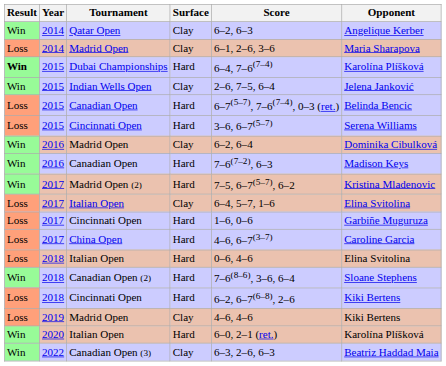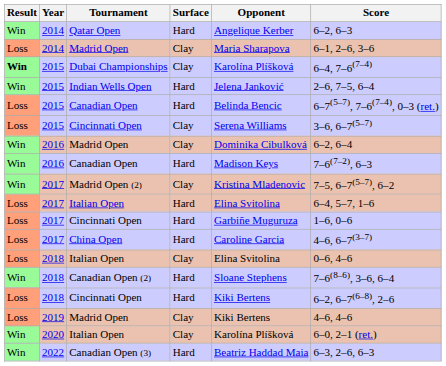columns swapped: Opponent <-> Score
Qatar Open | Surface: Clay -> Hard
Dubai Championships | Surface: Hard -> Clay
Indian Wells Open | Surface: Clay -> Hard
2015 / Cincinnati Open | Surface: Hard -> Clay
Madrid Open (2) | Surface: Hard -> Clay
2017 / Italian Open | Surface: Clay -> Hard
2018 / Italian Open | Surface: Hard -> Clay
2020 / Italian Open | Surface: Hard -> Clay
Canadian Open (3) | Surface: Clay -> Hard
